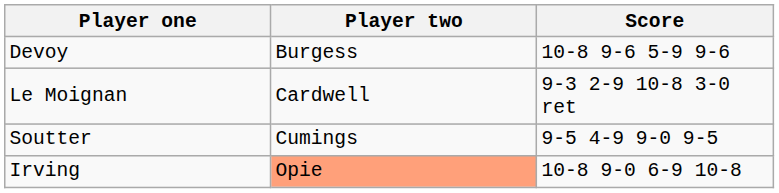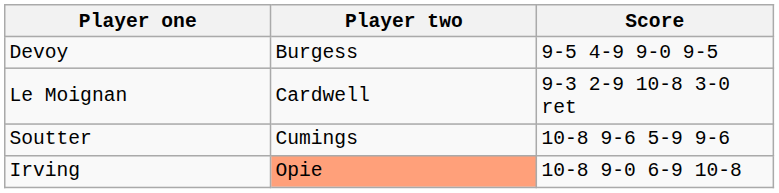Devoy | Score: 10-8 9-6 5-9 9-6 -> 9-5 4-9 9-0 9-5
Soutter | Score: 9-5 4-9 9-0 9-5 -> 10-8 9-6 5-9 9-6
